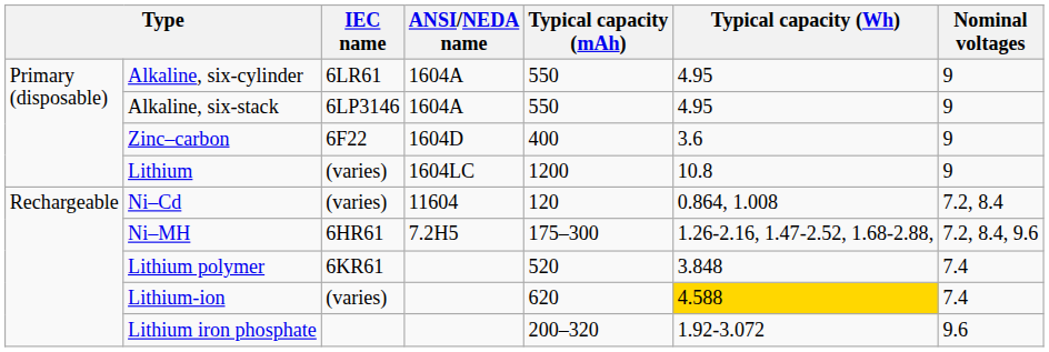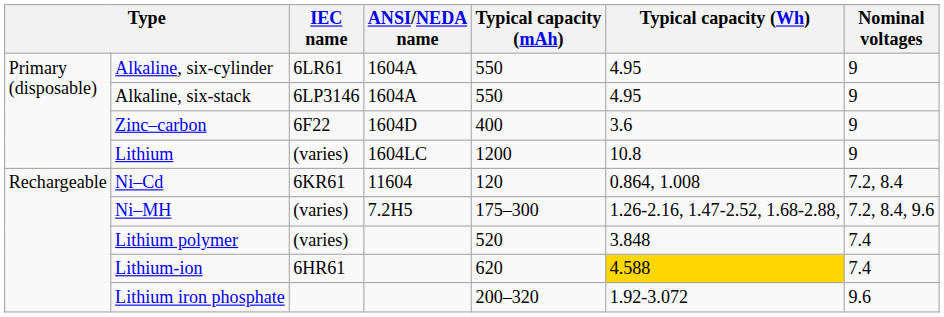Ni–Cd | IEC name: (varies) -> 6KR61
Ni–MH | IEC name: 6HR61 -> (varies)
Lithium polymer | IEC name: 6KR61 -> (varies)
Lithium-ion | IEC name: (varies) -> 6HR61
